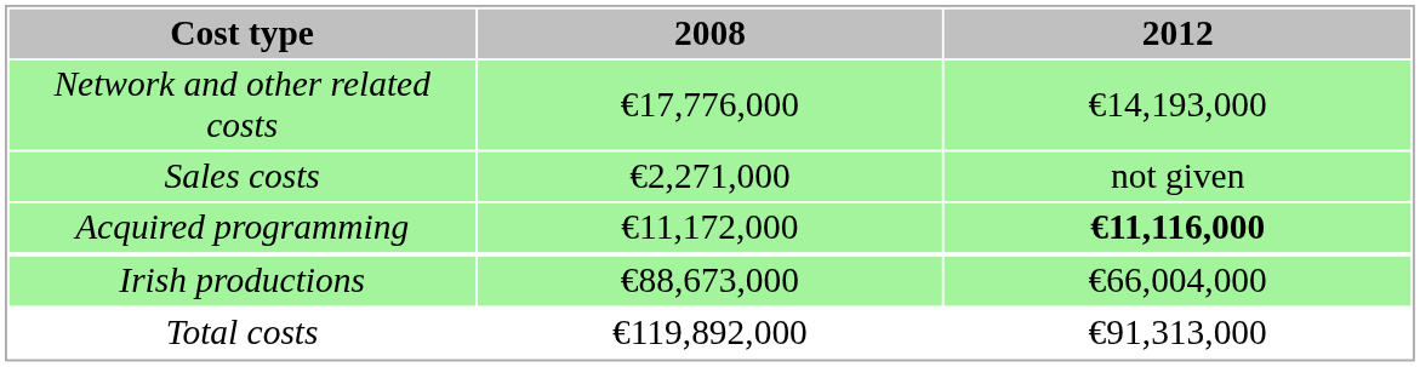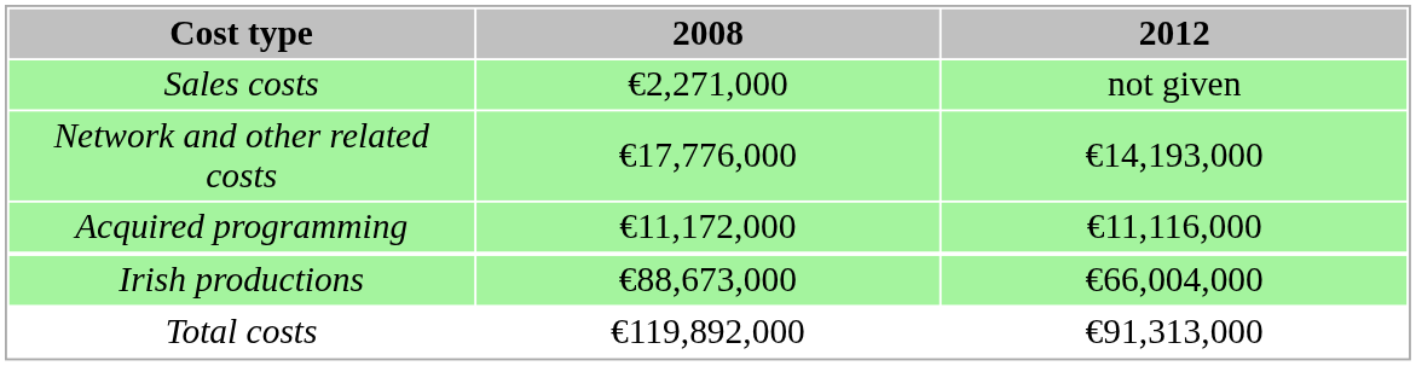rows swapped: Network and other related costs <-> Sales costs
Acquired programming | 2012: bold -> normal
